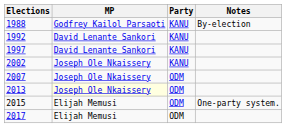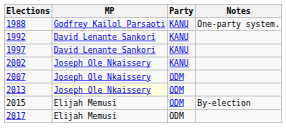1988 | Notes: By-election -> One-party system.
2015 | Notes: One-party system. -> By-election
